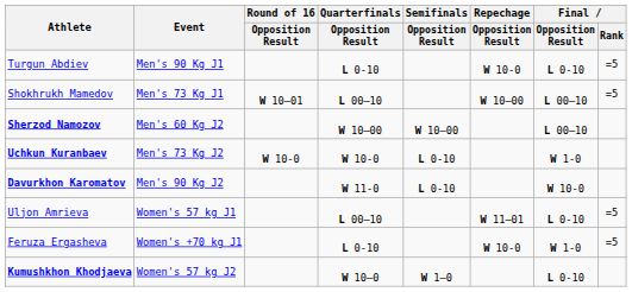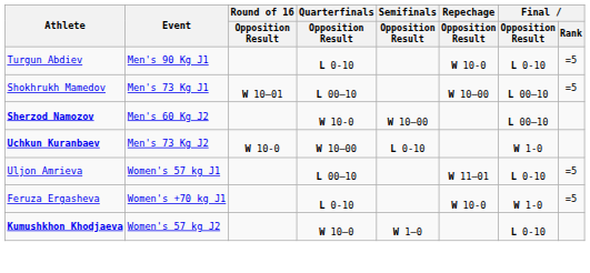Sherzod Namozov | Quarterfinals / Opposition Result: W 10–00 -> W 10-0
Uchkun Kuranbaev | Quarterfinals / Opposition Result: W 10-0 -> W 10–00
- row: Davurkhon Karomatov | Men's 90 Kg J2 | W 11-0 | L 0-10 | W 10-0
